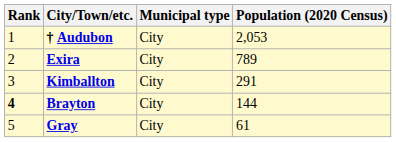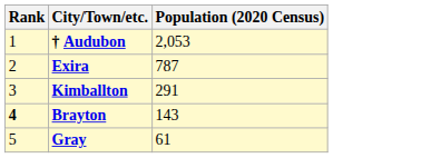- column: Municipal type | City | City | City | City | City
Exira | Population (2020 Census): 789 -> 787
Brayton | Population (2020 Census): 144 -> 143
